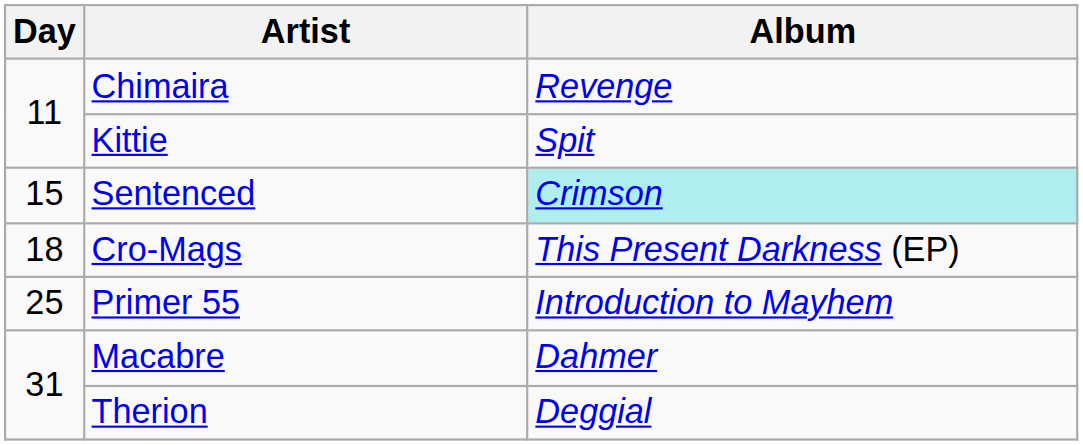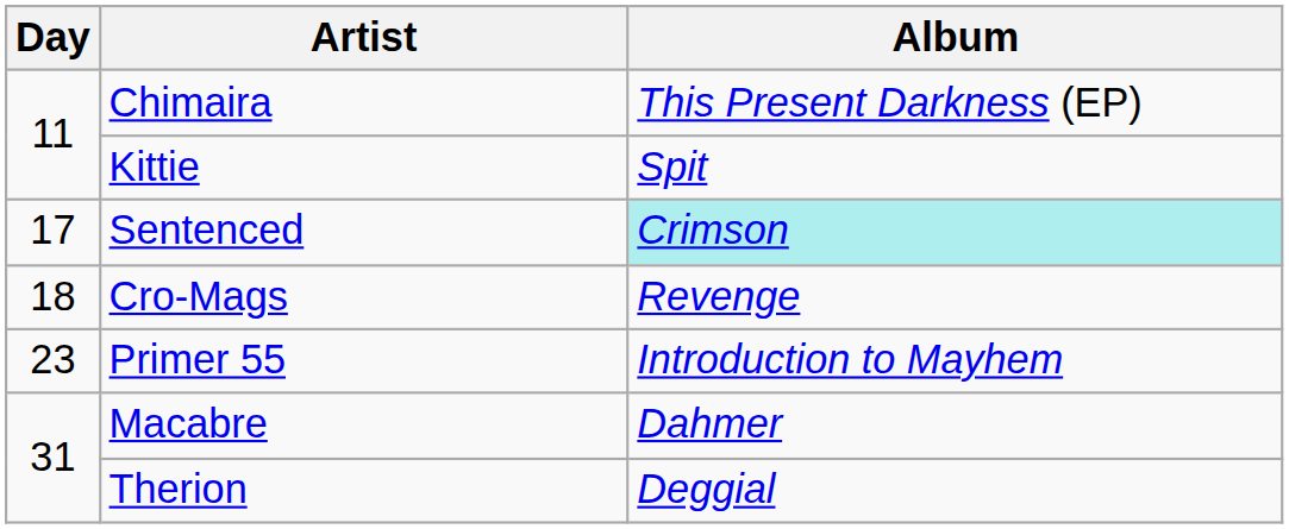Chimaira | Album: Revenge -> This Present Darkness (EP)
Sentenced | Day: 15 -> 17
Cro-Mags | Album: This Present Darkness (EP) -> Revenge
Primer 55 | Day: 25 -> 23
